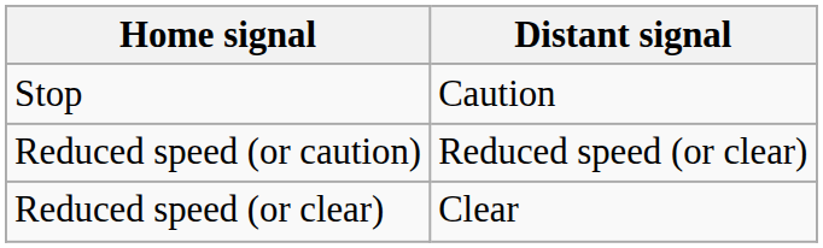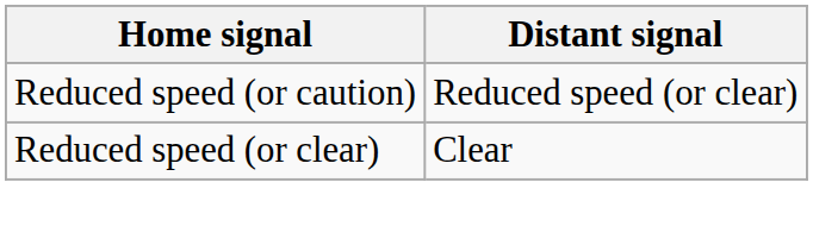- row: Stop | Caution
